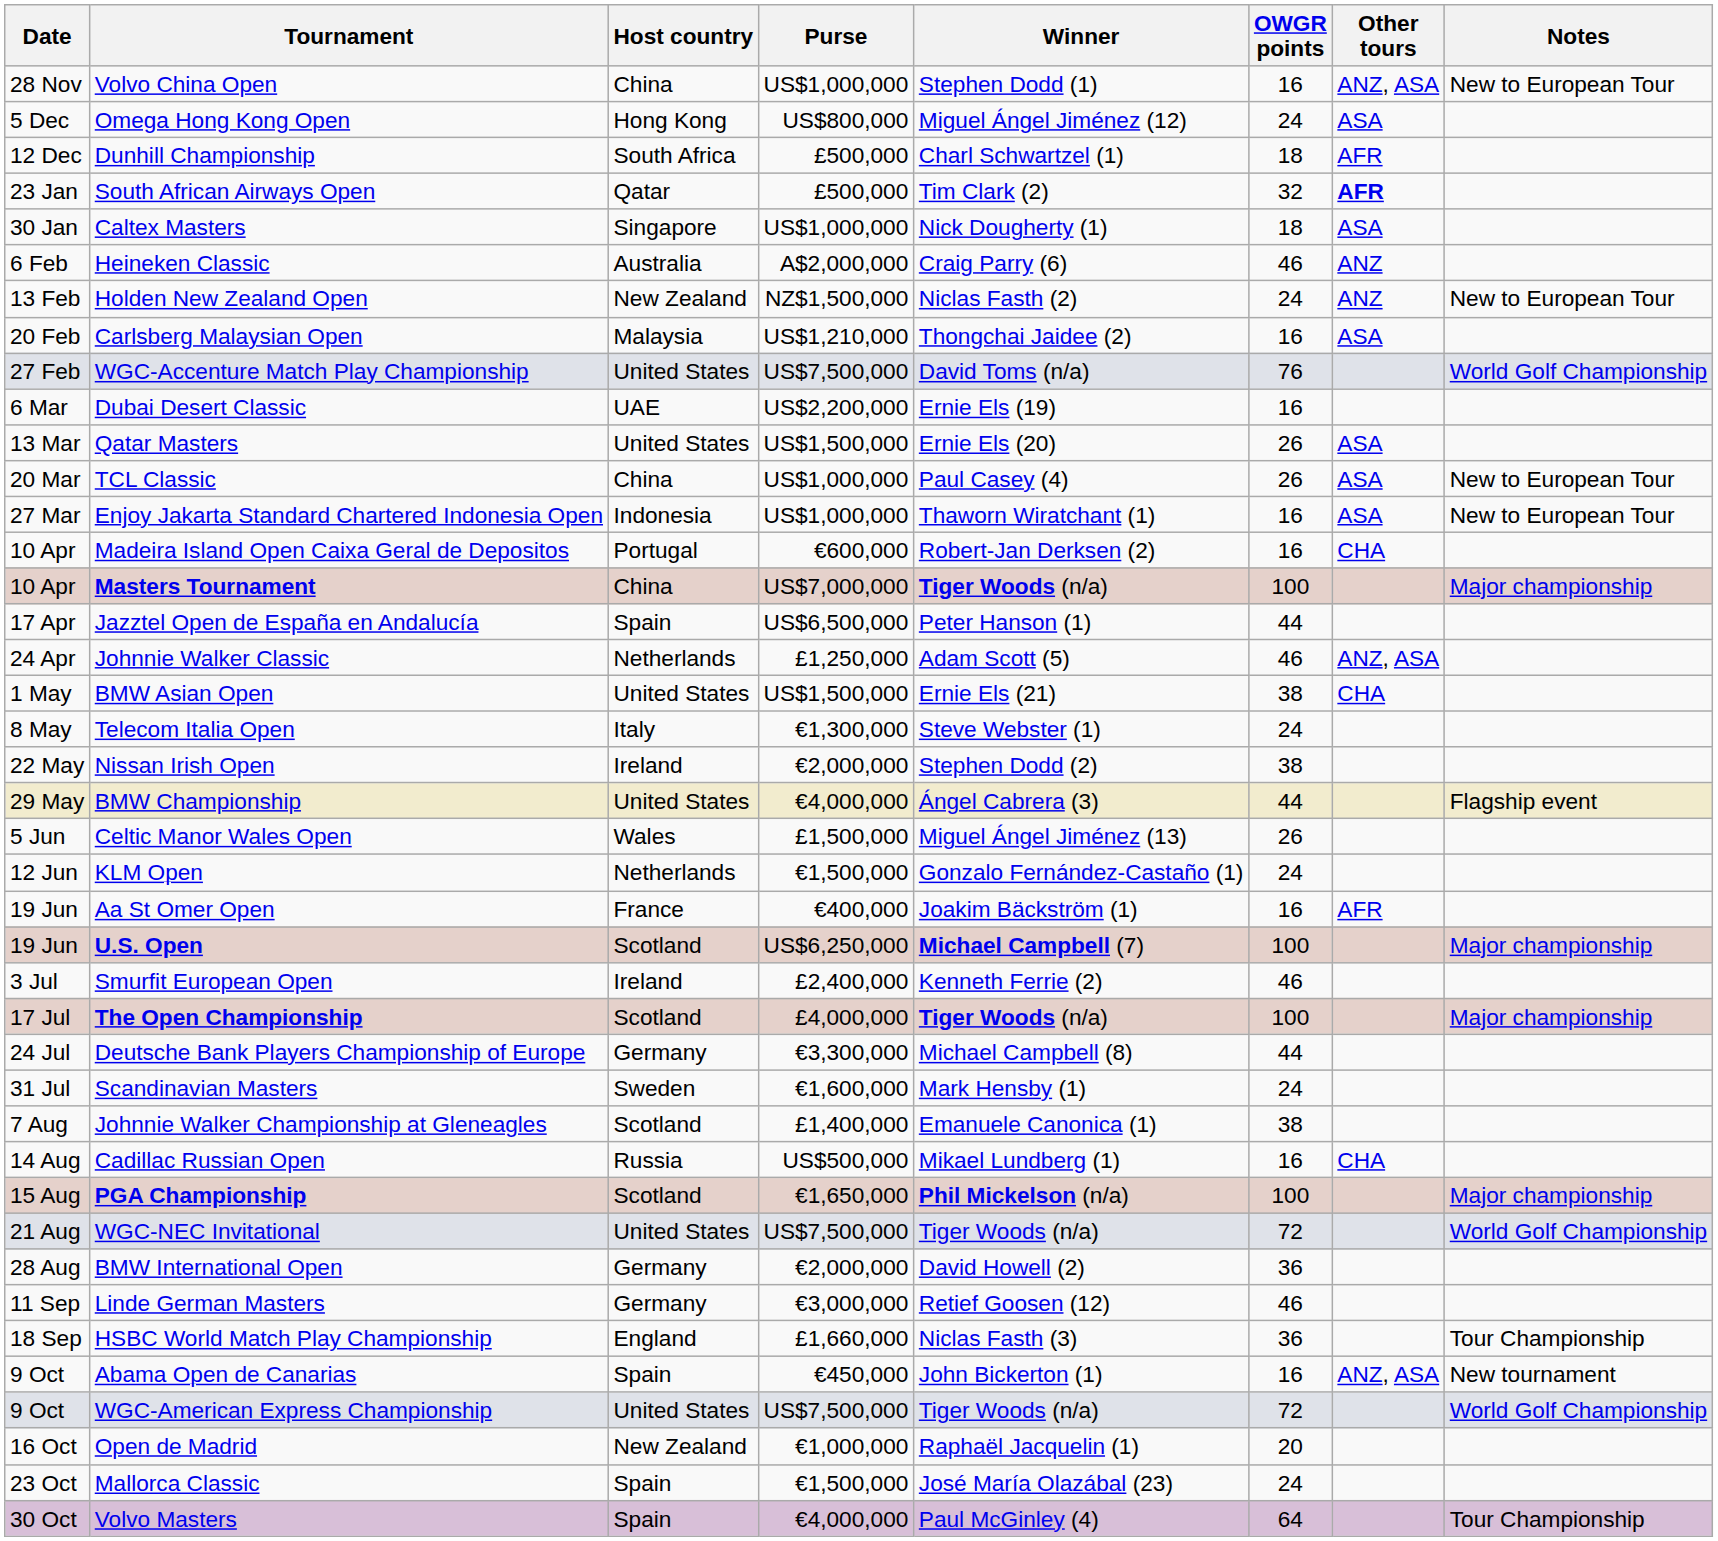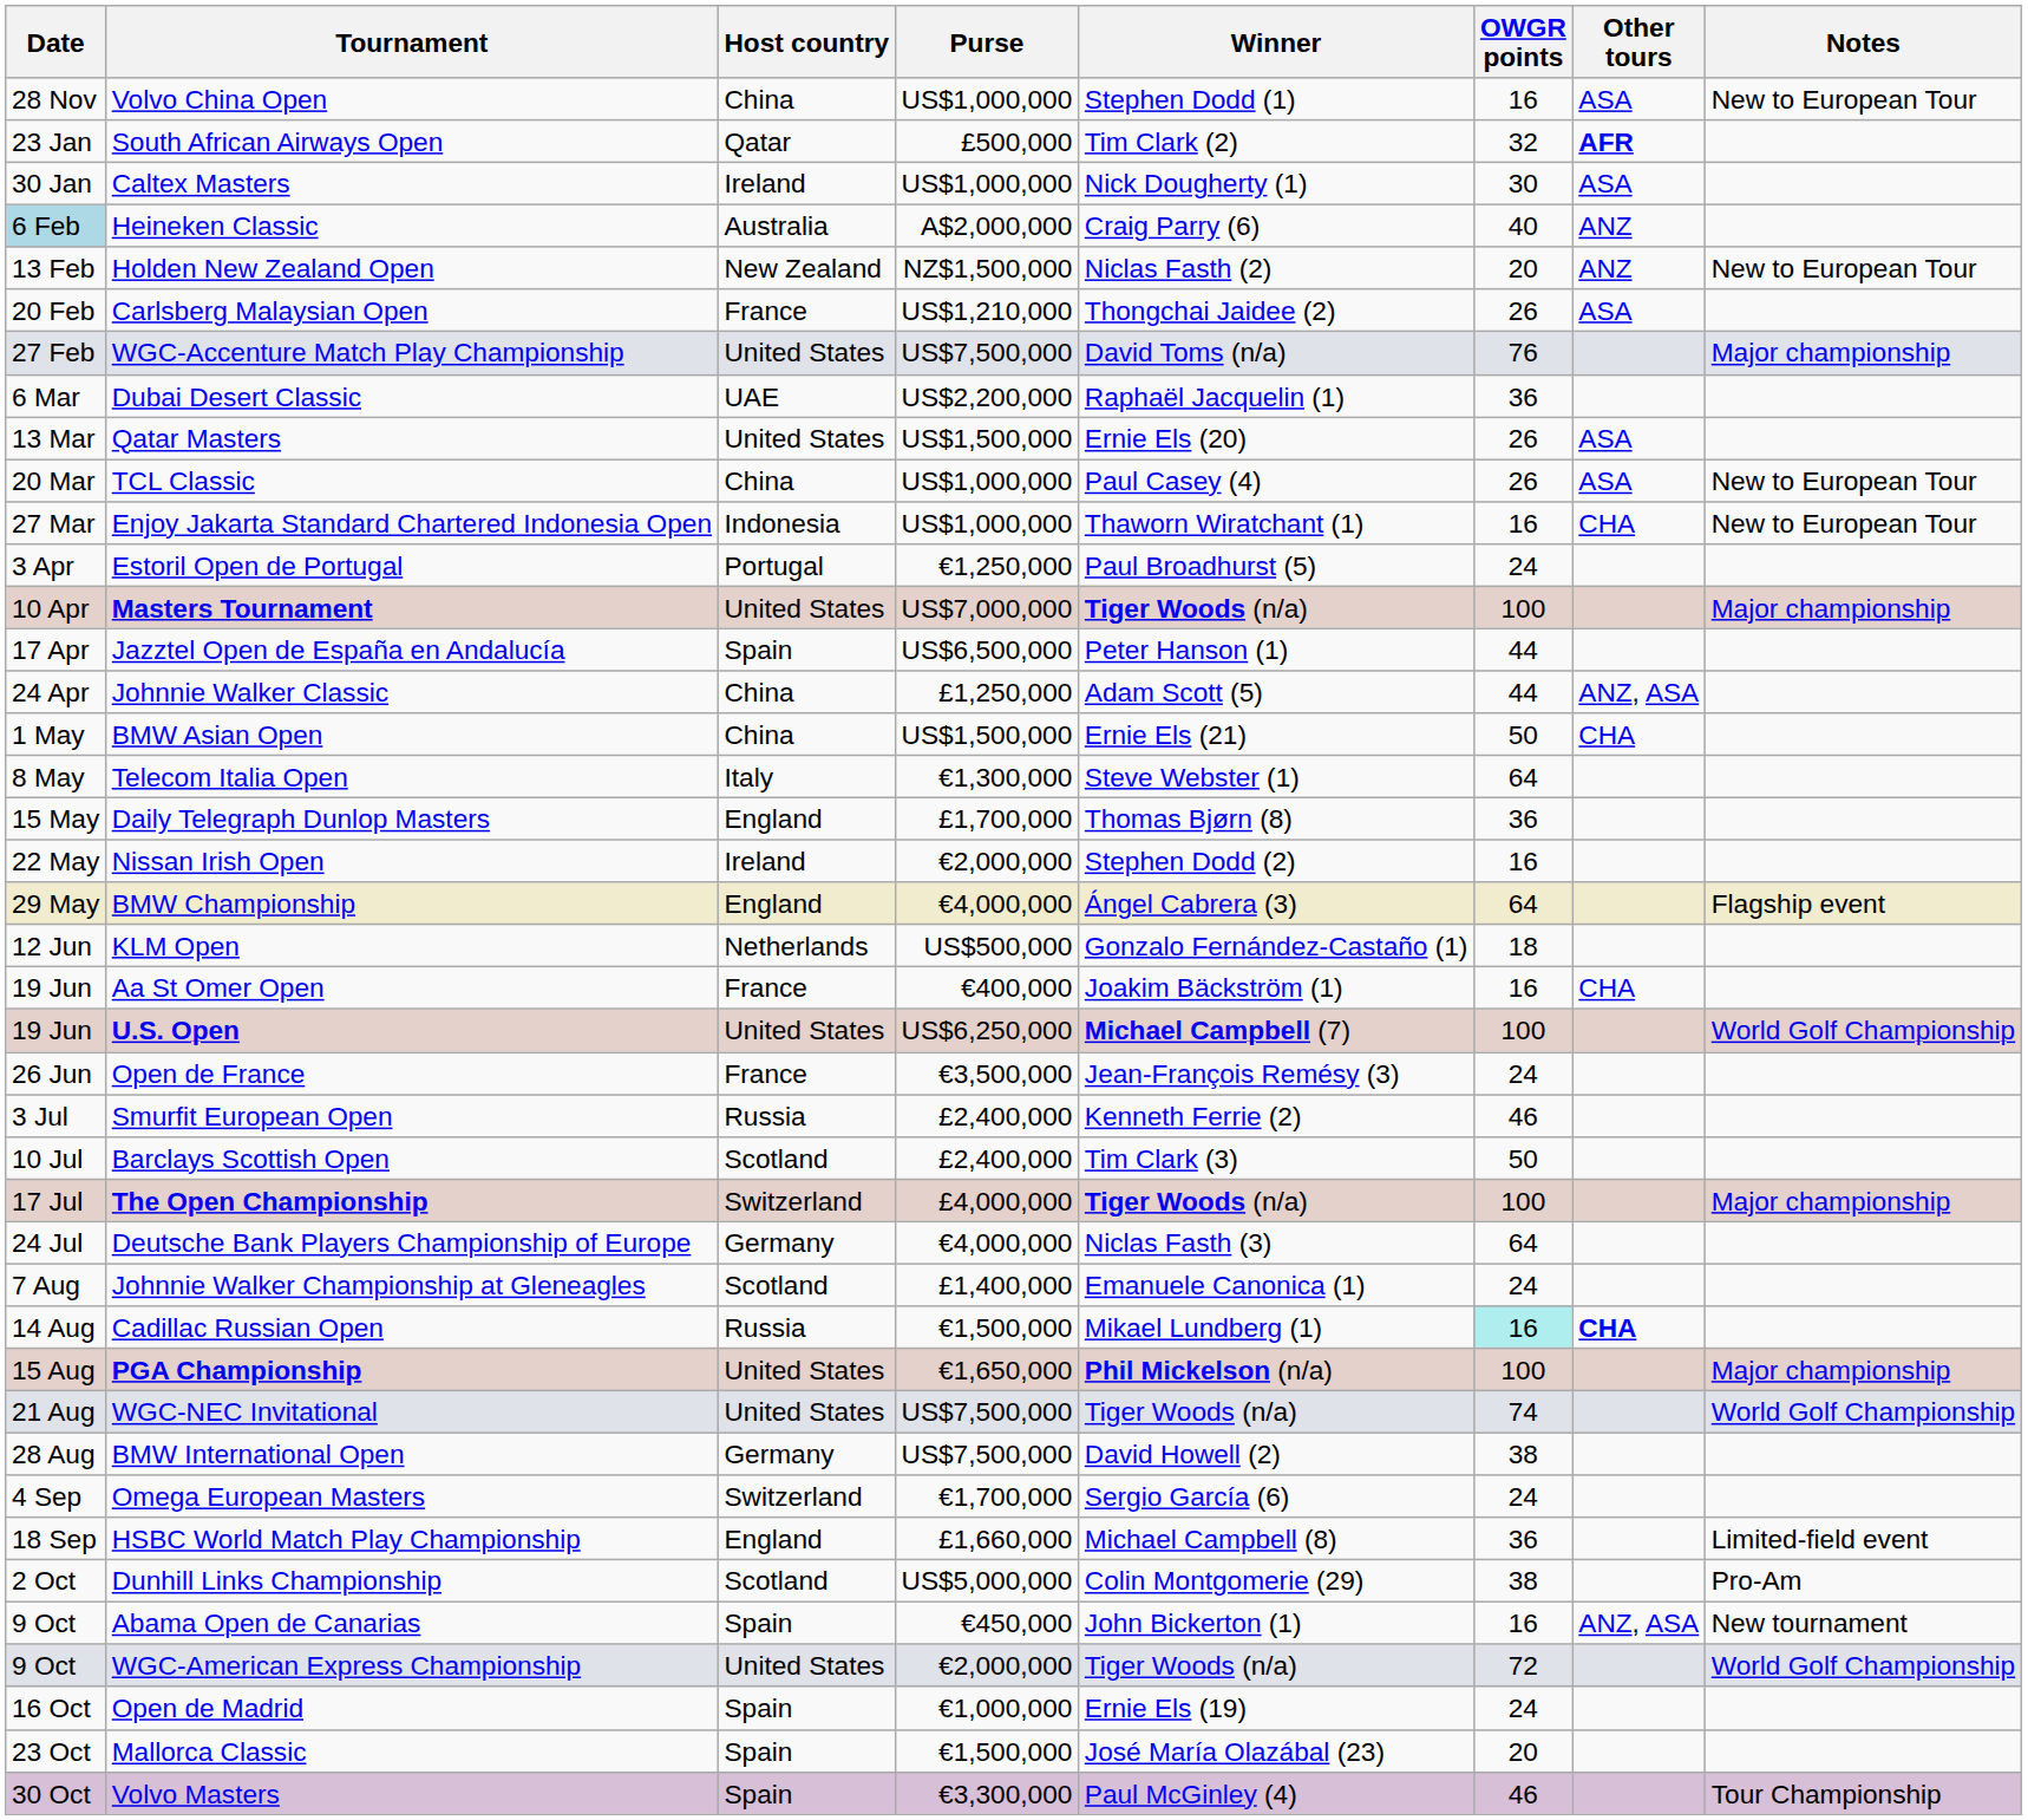Volvo China Open | Other tours: ANZ, ASA -> ASA
- row: 5 Dec | Omega Hong Kong Open | Hong Kong | US$800,000 | Miguel Ángel Jiménez (12) | 24 | ASA
- row: 12 Dec | Dunhill Championship | South Africa | £500,000 | Charl Schwartzel (1) | 18 | AFR
Caltex Masters | Host country: Singapore -> Ireland
Caltex Masters | OWGR points: 18 -> 30
Heineken Classic | Date: no background -> lightblue background
Heineken Classic | OWGR points: 46 -> 40
Holden New Zealand Open | OWGR points: 24 -> 20
Carlsberg Malaysian Open | Host country: Malaysia -> France
Carlsberg Malaysian Open | OWGR points: 16 -> 26
WGC-Accenture Match Play Championship | Notes: World Golf Championship -> Major championship
Dubai Desert Classic | Winner: Ernie Els (19) -> Raphaël Jacquelin (1)
Dubai Desert Classic | OWGR points: 16 -> 36
Enjoy Jakarta Standard Chartered Indonesia Open | Other tours: ASA -> CHA
+ row: 3 Apr | Estoril Open de Portugal | Portugal | €1,250,000 | Paul Broadhurst (5) | 24
- row: 10 Apr | Madeira Island Open Caixa Geral de Depositos | Portugal | €600,000 | Robert-Jan Derksen (2) | 16 | CHA
Masters Tournament | Host country: China -> United States
Johnnie Walker Classic | Host country: Netherlands -> China
Johnnie Walker Classic | OWGR points: 46 -> 44
BMW Asian Open | Host country: United States -> China
BMW Asian Open | OWGR points: 38 -> 50
Telecom Italia Open | OWGR points: 24 -> 64
+ row: 15 May | Daily Telegraph Dunlop Masters | England | £1,700,000 | Thomas Bjørn (8) | 36
Nissan Irish Open | OWGR points: 38 -> 16
BMW Championship | Host country: United States -> England
BMW Championship | OWGR points: 44 -> 64
- row: 5 Jun | Celtic Manor Wales Open | Wales | £1,500,000 | Miguel Ángel Jiménez (13) | 26
KLM Open | Purse: €1,500,000 -> US$500,000
KLM Open | OWGR points: 24 -> 18
Aa St Omer Open | Other tours: AFR -> CHA
U.S. Open | Host country: Scotland -> United States
U.S. Open | Notes: Major championship -> World Golf Championship
+ row: 26 Jun | Open de France | France | €3,500,000 | Jean-François Remésy (3) | 24
Smurfit European Open | Host country: Ireland -> Russia
+ row: 10 Jul | Barclays Scottish Open | Scotland | £2,400,000 | Tim Clark (3) | 50
The Open Championship | Host country: Scotland -> Switzerland
Deutsche Bank Players Championship of Europe | Purse: €3,300,000 -> €4,000,000
Deutsche Bank Players Championship of Europe | Winner: Michael Campbell (8) -> Niclas Fasth (3)
Deutsche Bank Players Championship of Europe | OWGR points: 44 -> 64
- row: 31 Jul | Scandinavian Masters | Sweden | €1,600,000 | Mark Hensby (1) | 24
Johnnie Walker Championship at Gleneagles | OWGR points: 38 -> 24
Cadillac Russian Open | Purse: US$500,000 -> €1,500,000
Cadillac Russian Open | OWGR points: no background -> paleturquoise background
Cadillac Russian Open | Other tours: normal -> bold
PGA Championship | Host country: Scotland -> United States
WGC-NEC Invitational | OWGR points: 72 -> 74
BMW International Open | Purse: €2,000,000 -> US$7,500,000
BMW International Open | OWGR points: 36 -> 38
+ row: 4 Sep | Omega European Masters | Switzerland | €1,700,000 | Sergio García (6) | 24
- row: 11 Sep | Linde German Masters | Germany | €3,000,000 | Retief Goosen (12) | 46
HSBC World Match Play Championship | Winner: Niclas Fasth (3) -> Michael Campbell (8)
HSBC World Match Play Championship | Notes: Tour Championship -> Limited-field event
+ row: 2 Oct | Dunhill Links Championship | Scotland | US$5,000,000 | Colin Montgomerie (29) | 38 | Pro-Am
WGC-American Express Championship | Purse: US$7,500,000 -> €2,000,000
Open de Madrid | Host country: New Zealand -> Spain
Open de Madrid | Winner: Raphaël Jacquelin (1) -> Ernie Els (19)
Open de Madrid | OWGR points: 20 -> 24
Mallorca Classic | OWGR points: 24 -> 20
Volvo Masters | Purse: €4,000,000 -> €3,300,000
Volvo Masters | OWGR points: 64 -> 46
